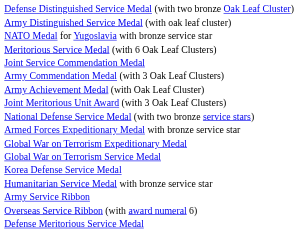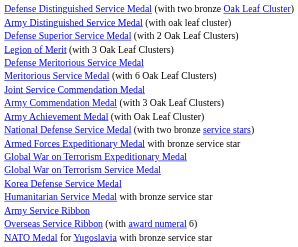+ row: Defense Superior Service Medal (with 2 Oak Leaf Clusters)
+ row: Legion of Merit (with 3 Oak Leaf Clusters)
rows swapped: Defense Meritorious Service Medal <-> NATO Medal for Yugoslavia with bronze service star
- row: Joint Meritorious Unit Award (with 3 Oak Leaf Clusters)
